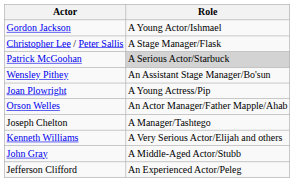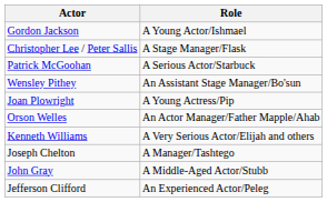Patrick McGoohan | Role: lightgrey background -> no background
rows swapped: Kenneth Williams <-> Joseph Chelton
